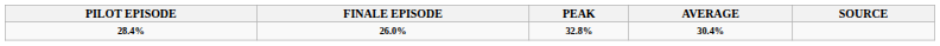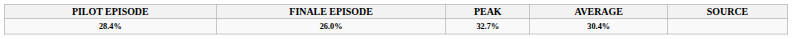28.4% | PEAK: 32.8% -> 32.7%
